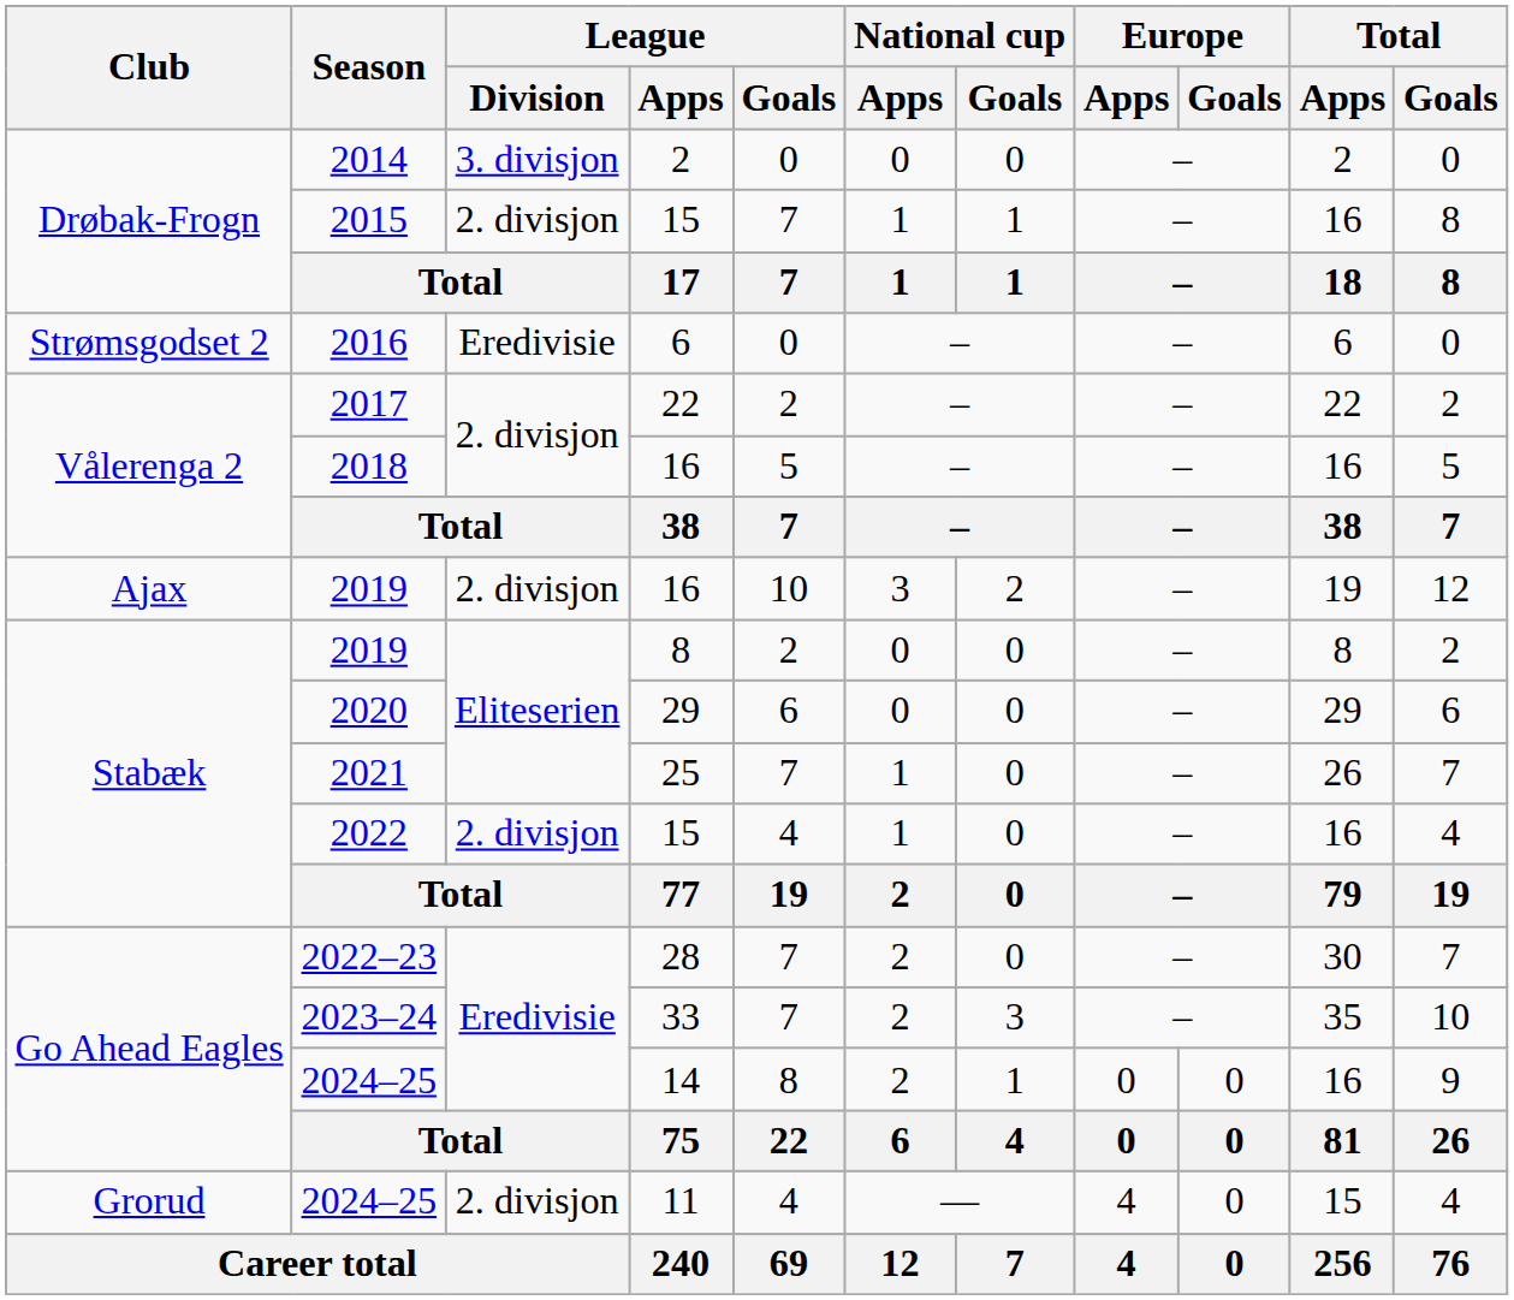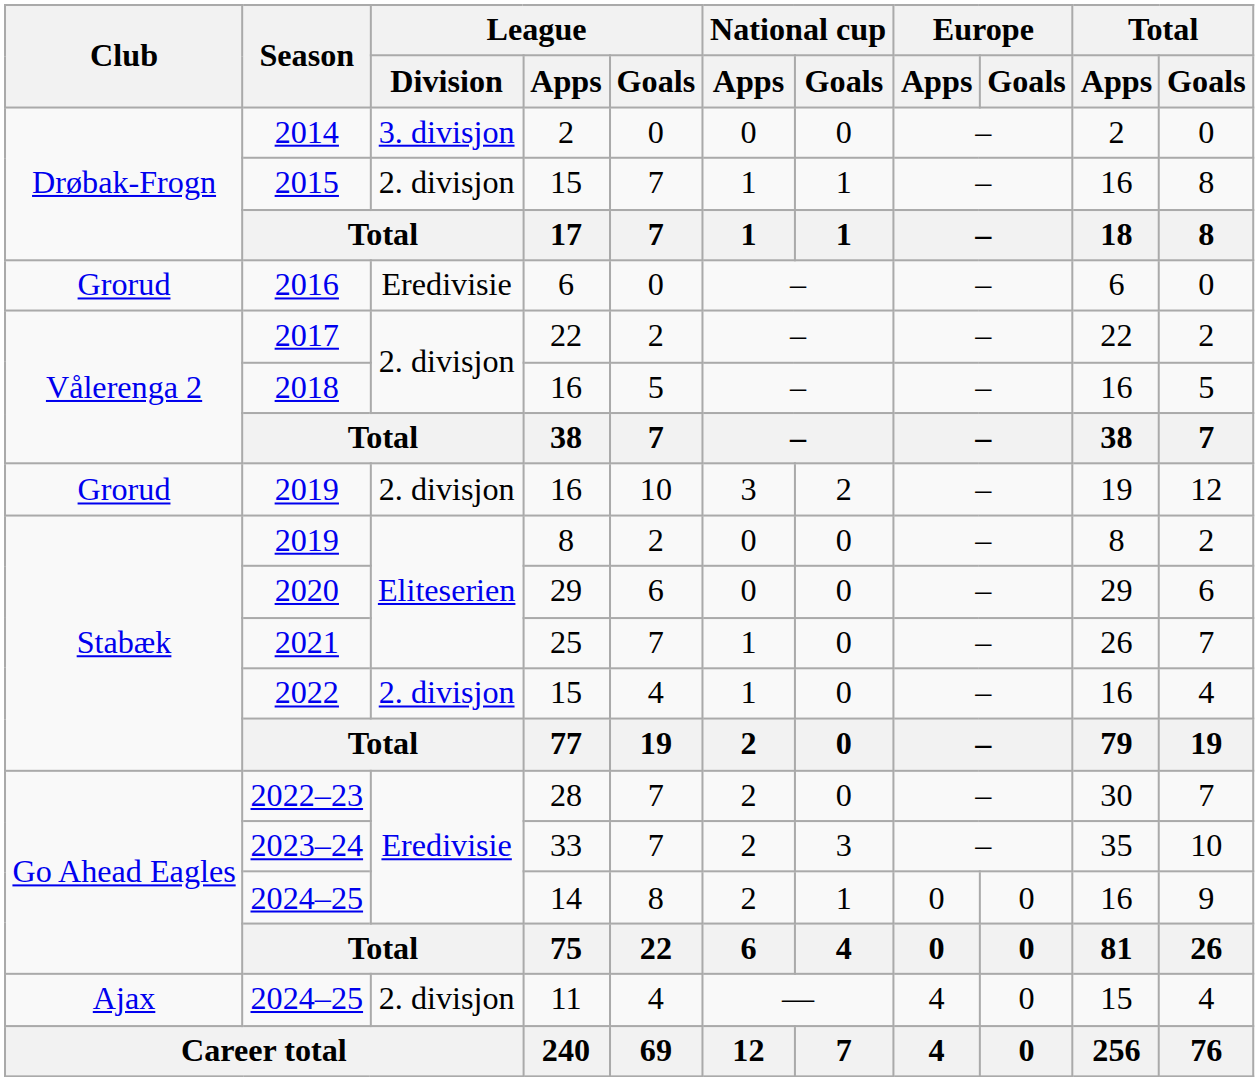2016 | Club: Strømsgodset 2 -> Grorud
2019 / 16 | Club: Ajax -> Grorud
2024–25 / 11 | Club: Grorud -> Ajax
